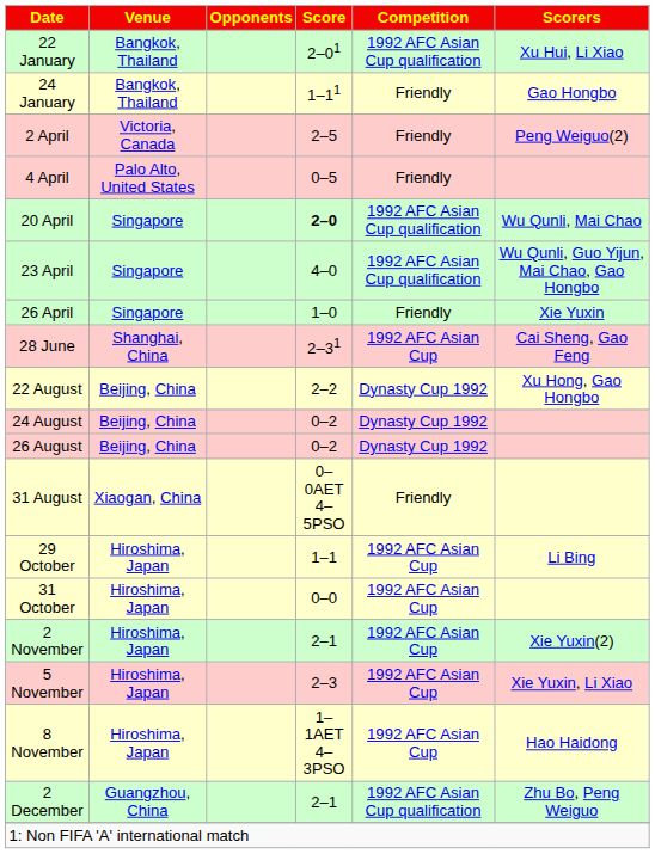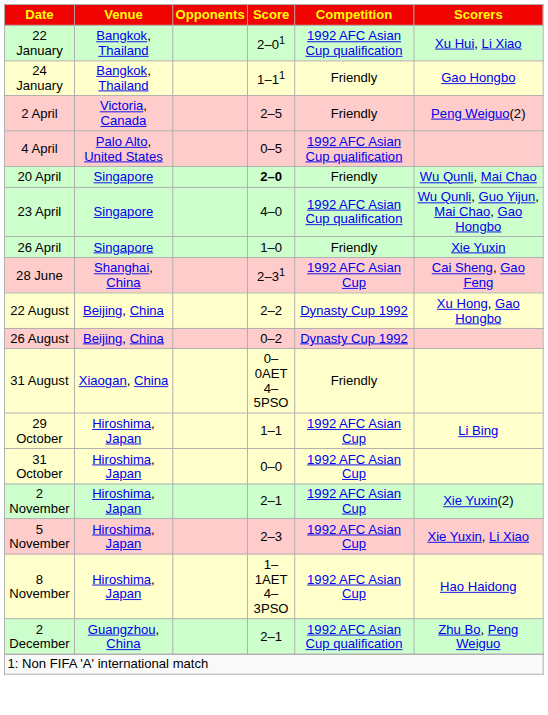4 April | Competition: Friendly -> 1992 AFC Asian Cup qualification
20 April | Competition: 1992 AFC Asian Cup qualification -> Friendly
- row: 24 August | Beijing, China | 0–2 | Dynasty Cup 1992
